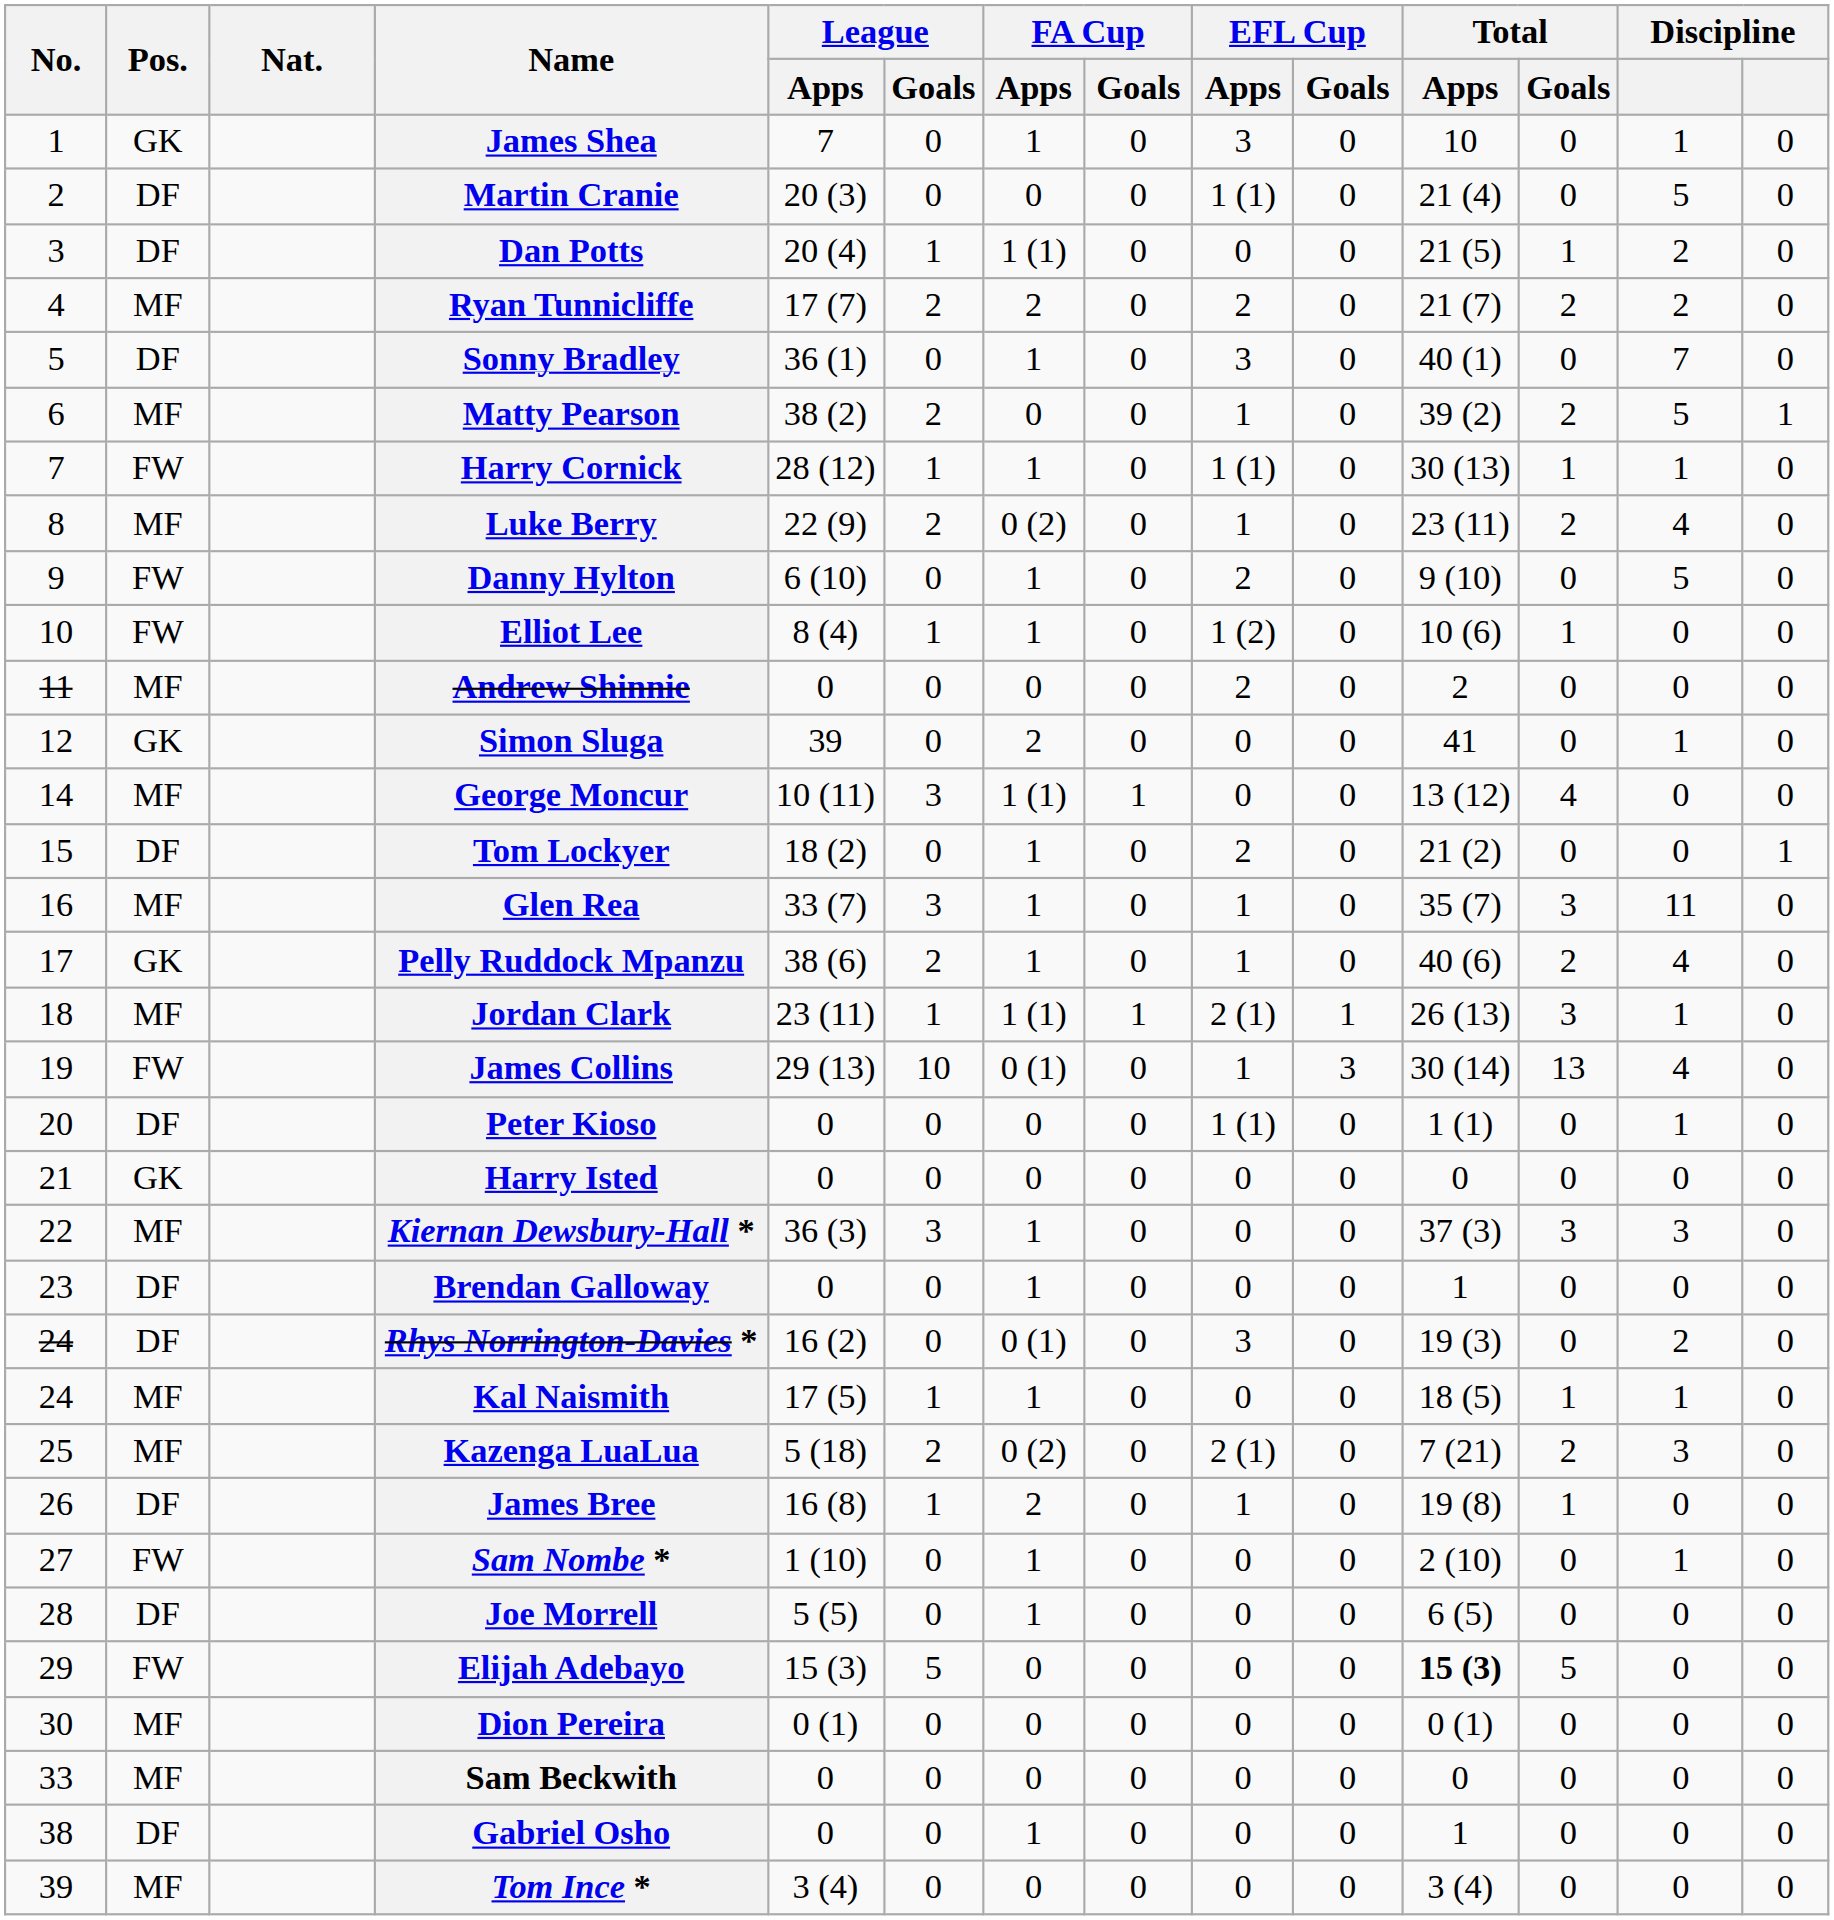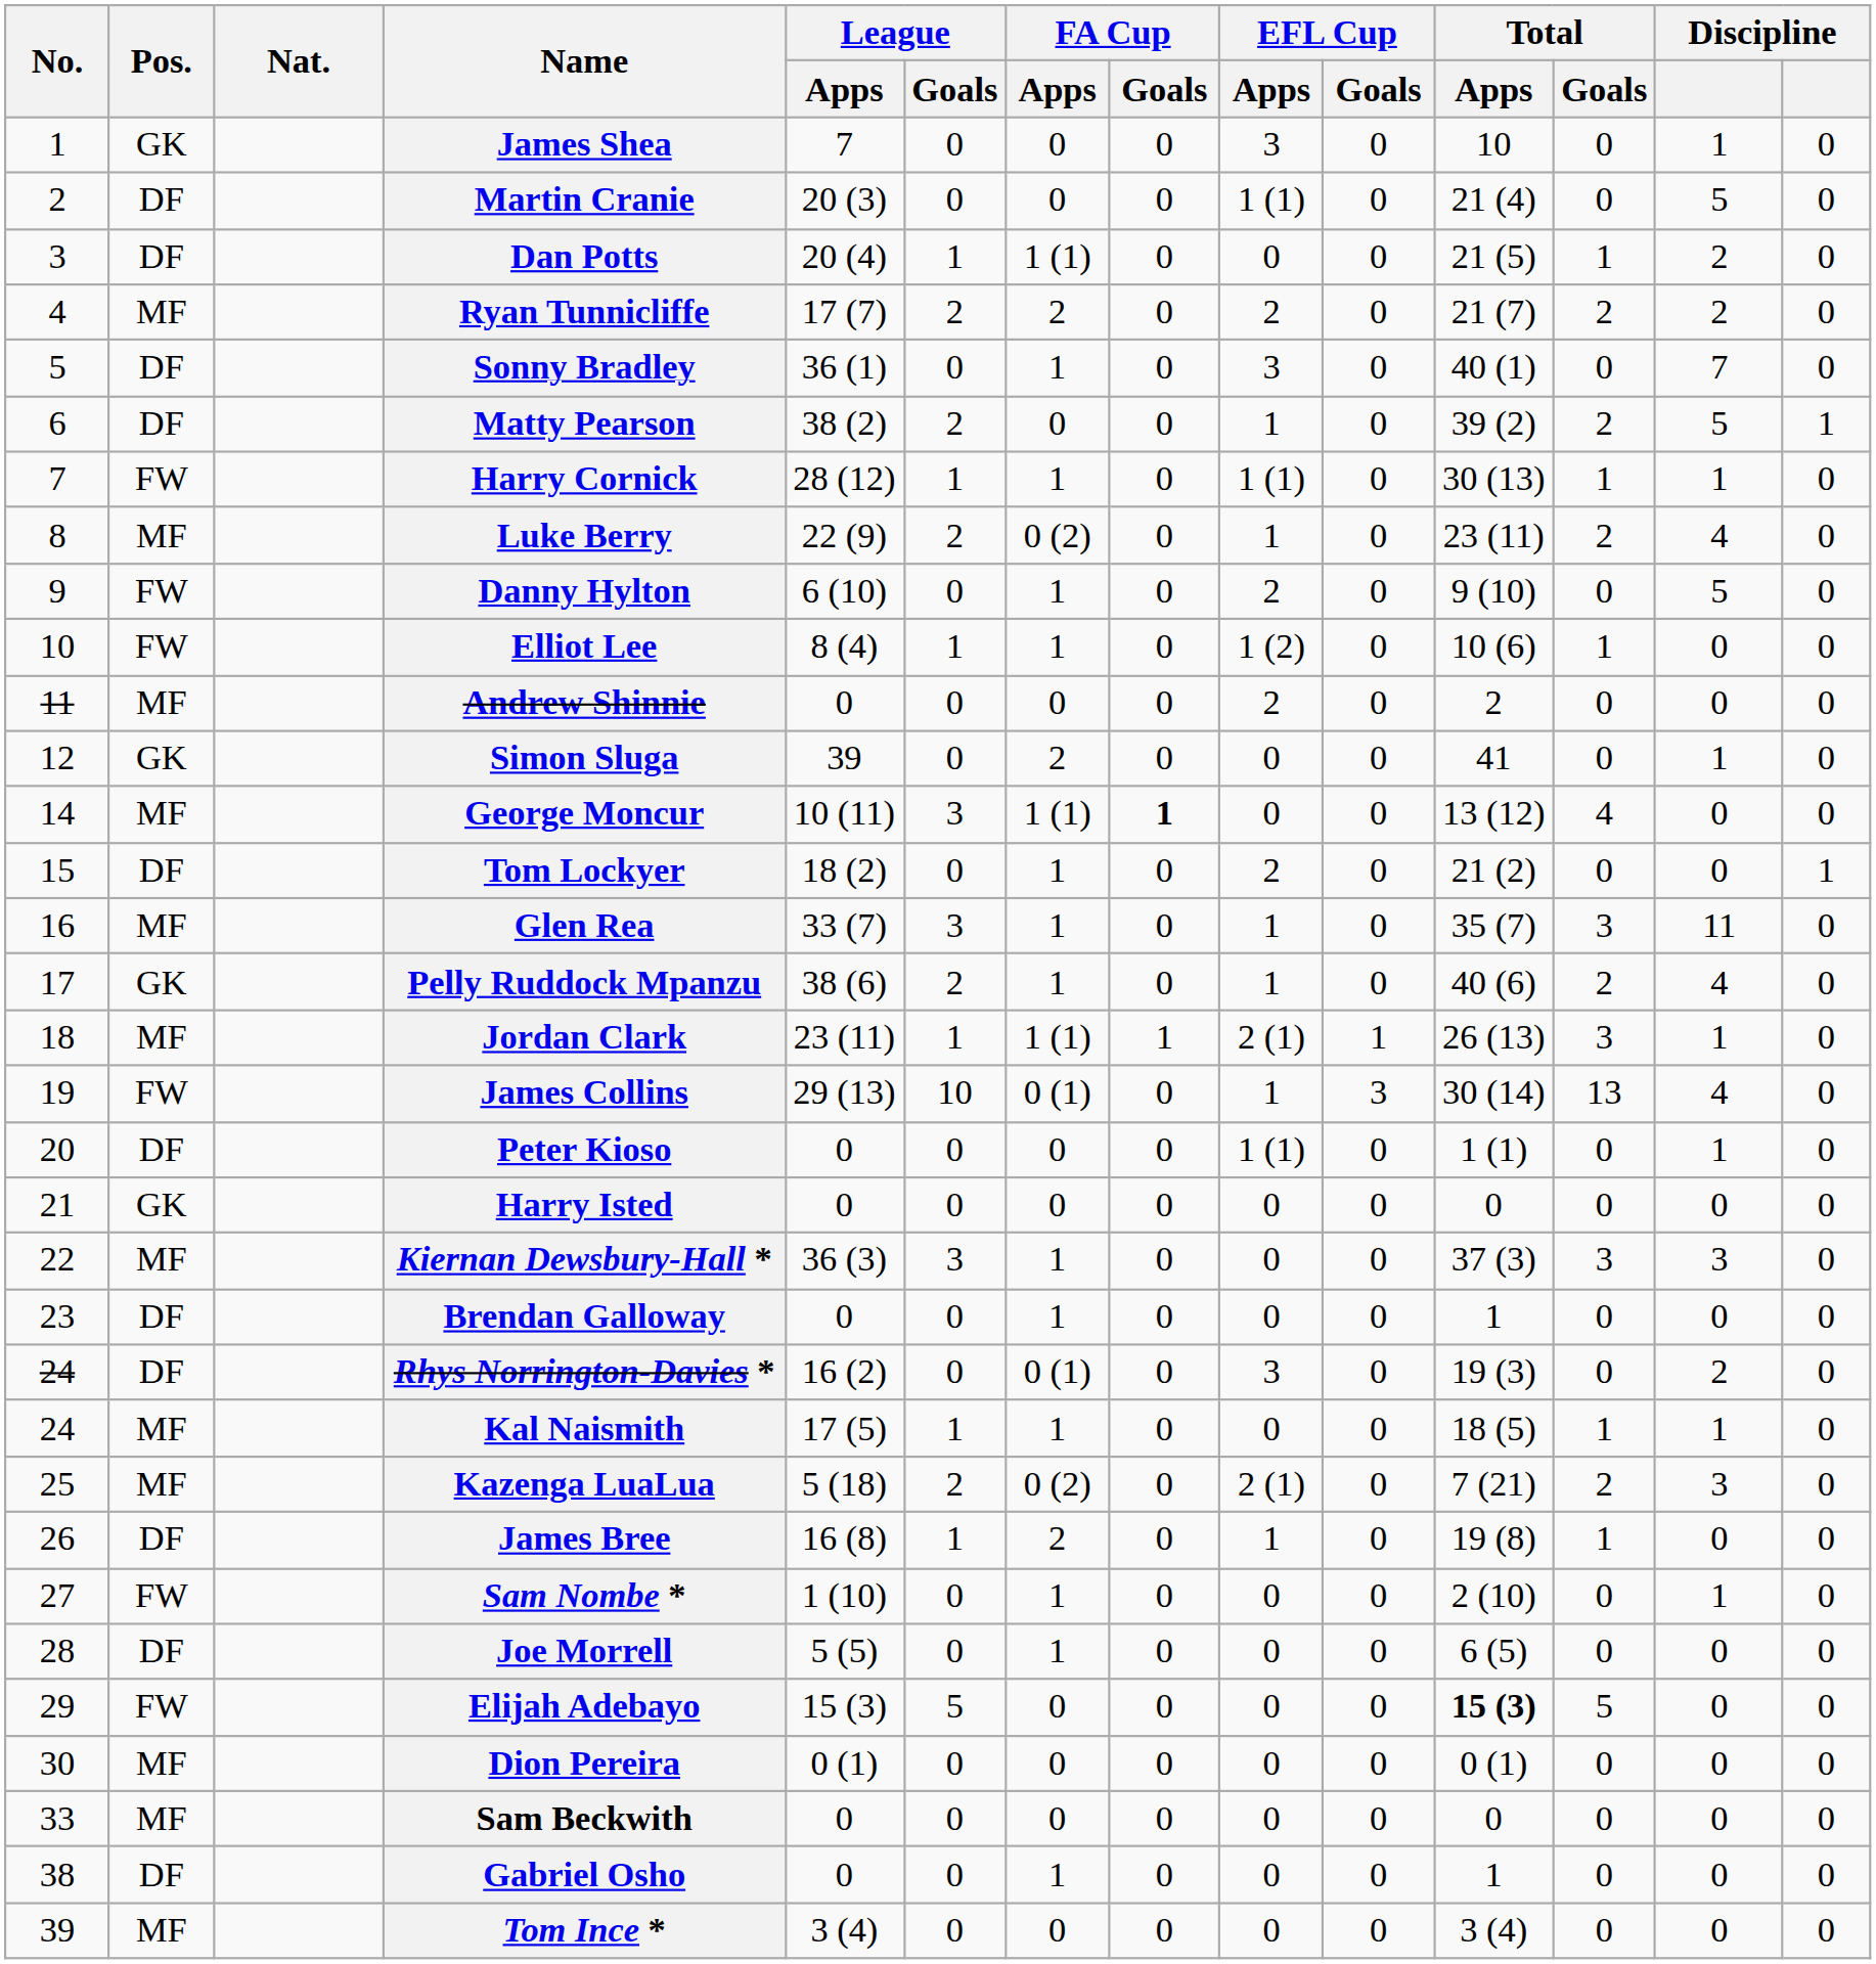James Shea | FA Cup / Apps: 1 -> 0
Matty Pearson | Pos.: MF -> DF
George Moncur | FA Cup / Goals: normal -> bold
